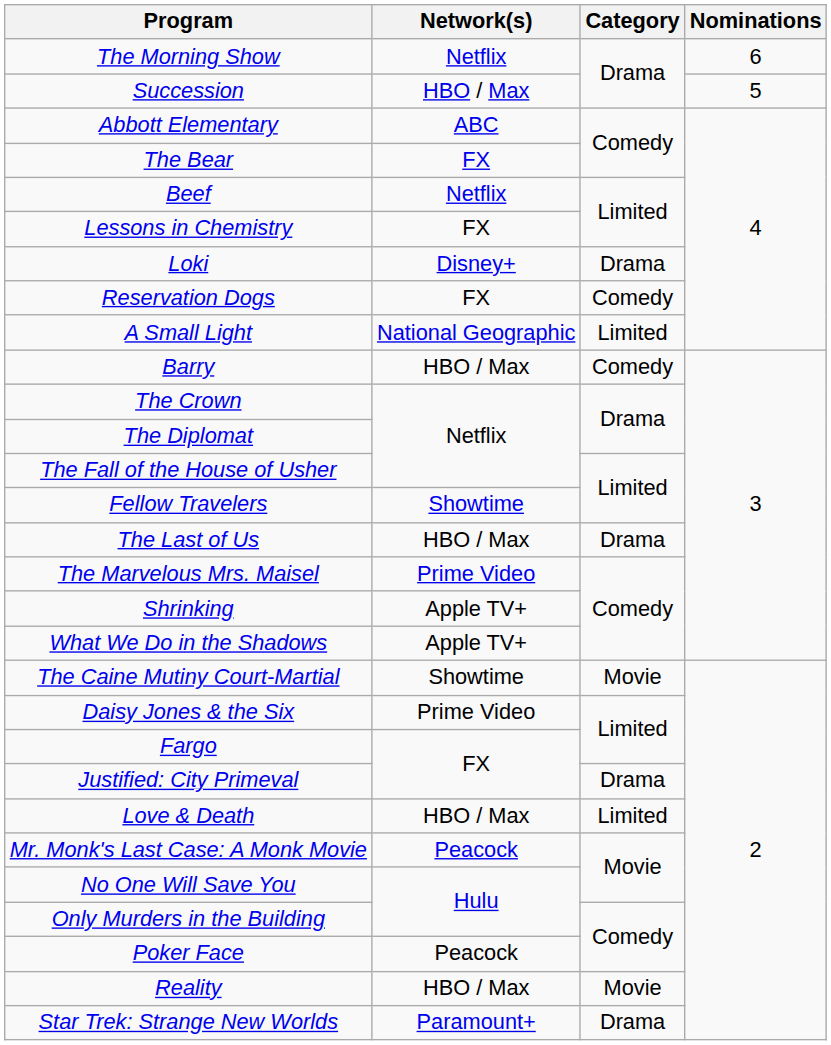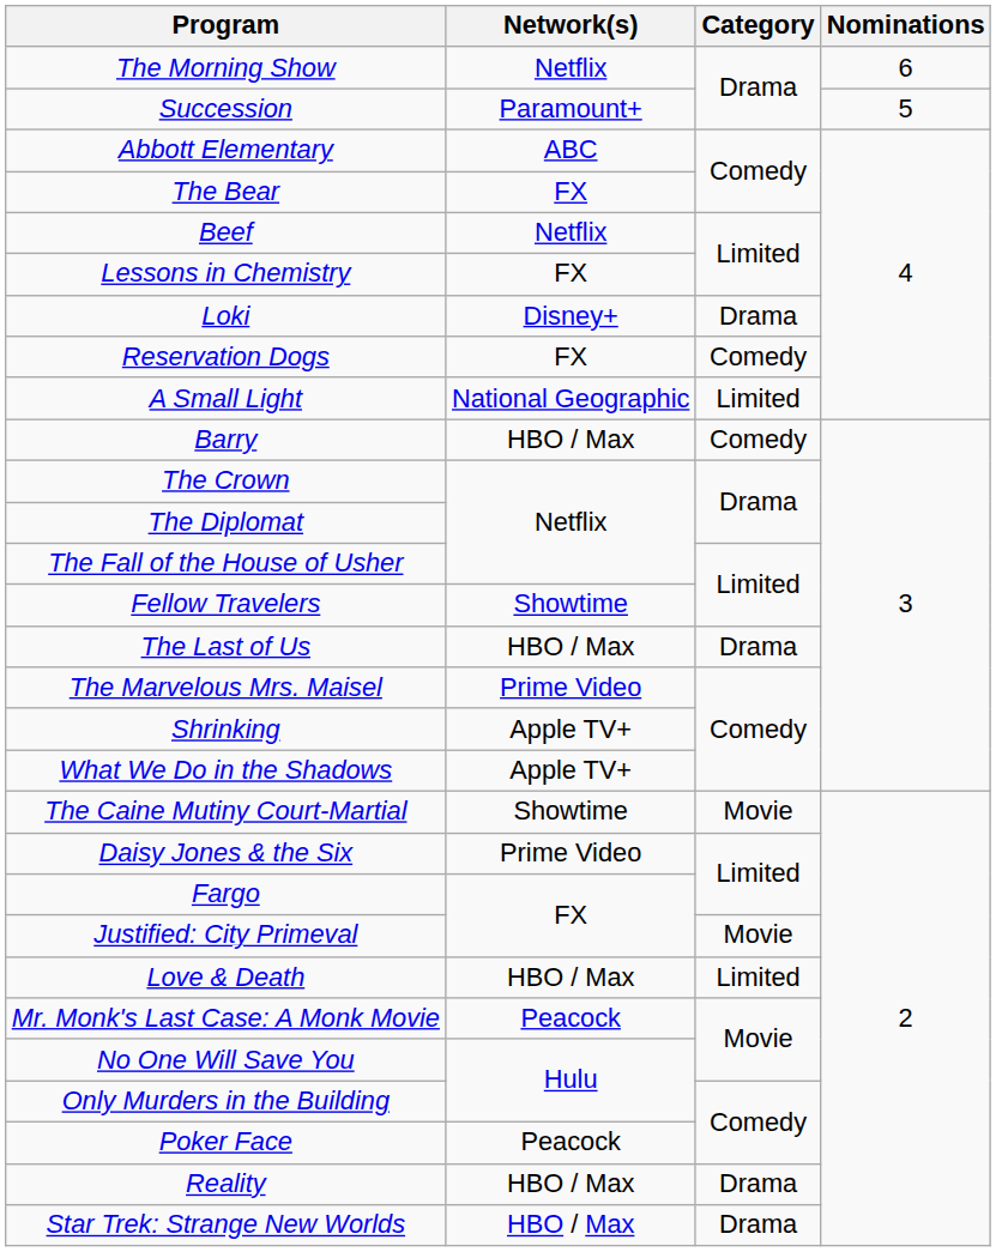Succession | Network(s): HBO / Max -> Paramount+
Justified: City Primeval | Category: Drama -> Movie
Reality | Category: Movie -> Drama
Star Trek: Strange New Worlds | Network(s): Paramount+ -> HBO / Max
